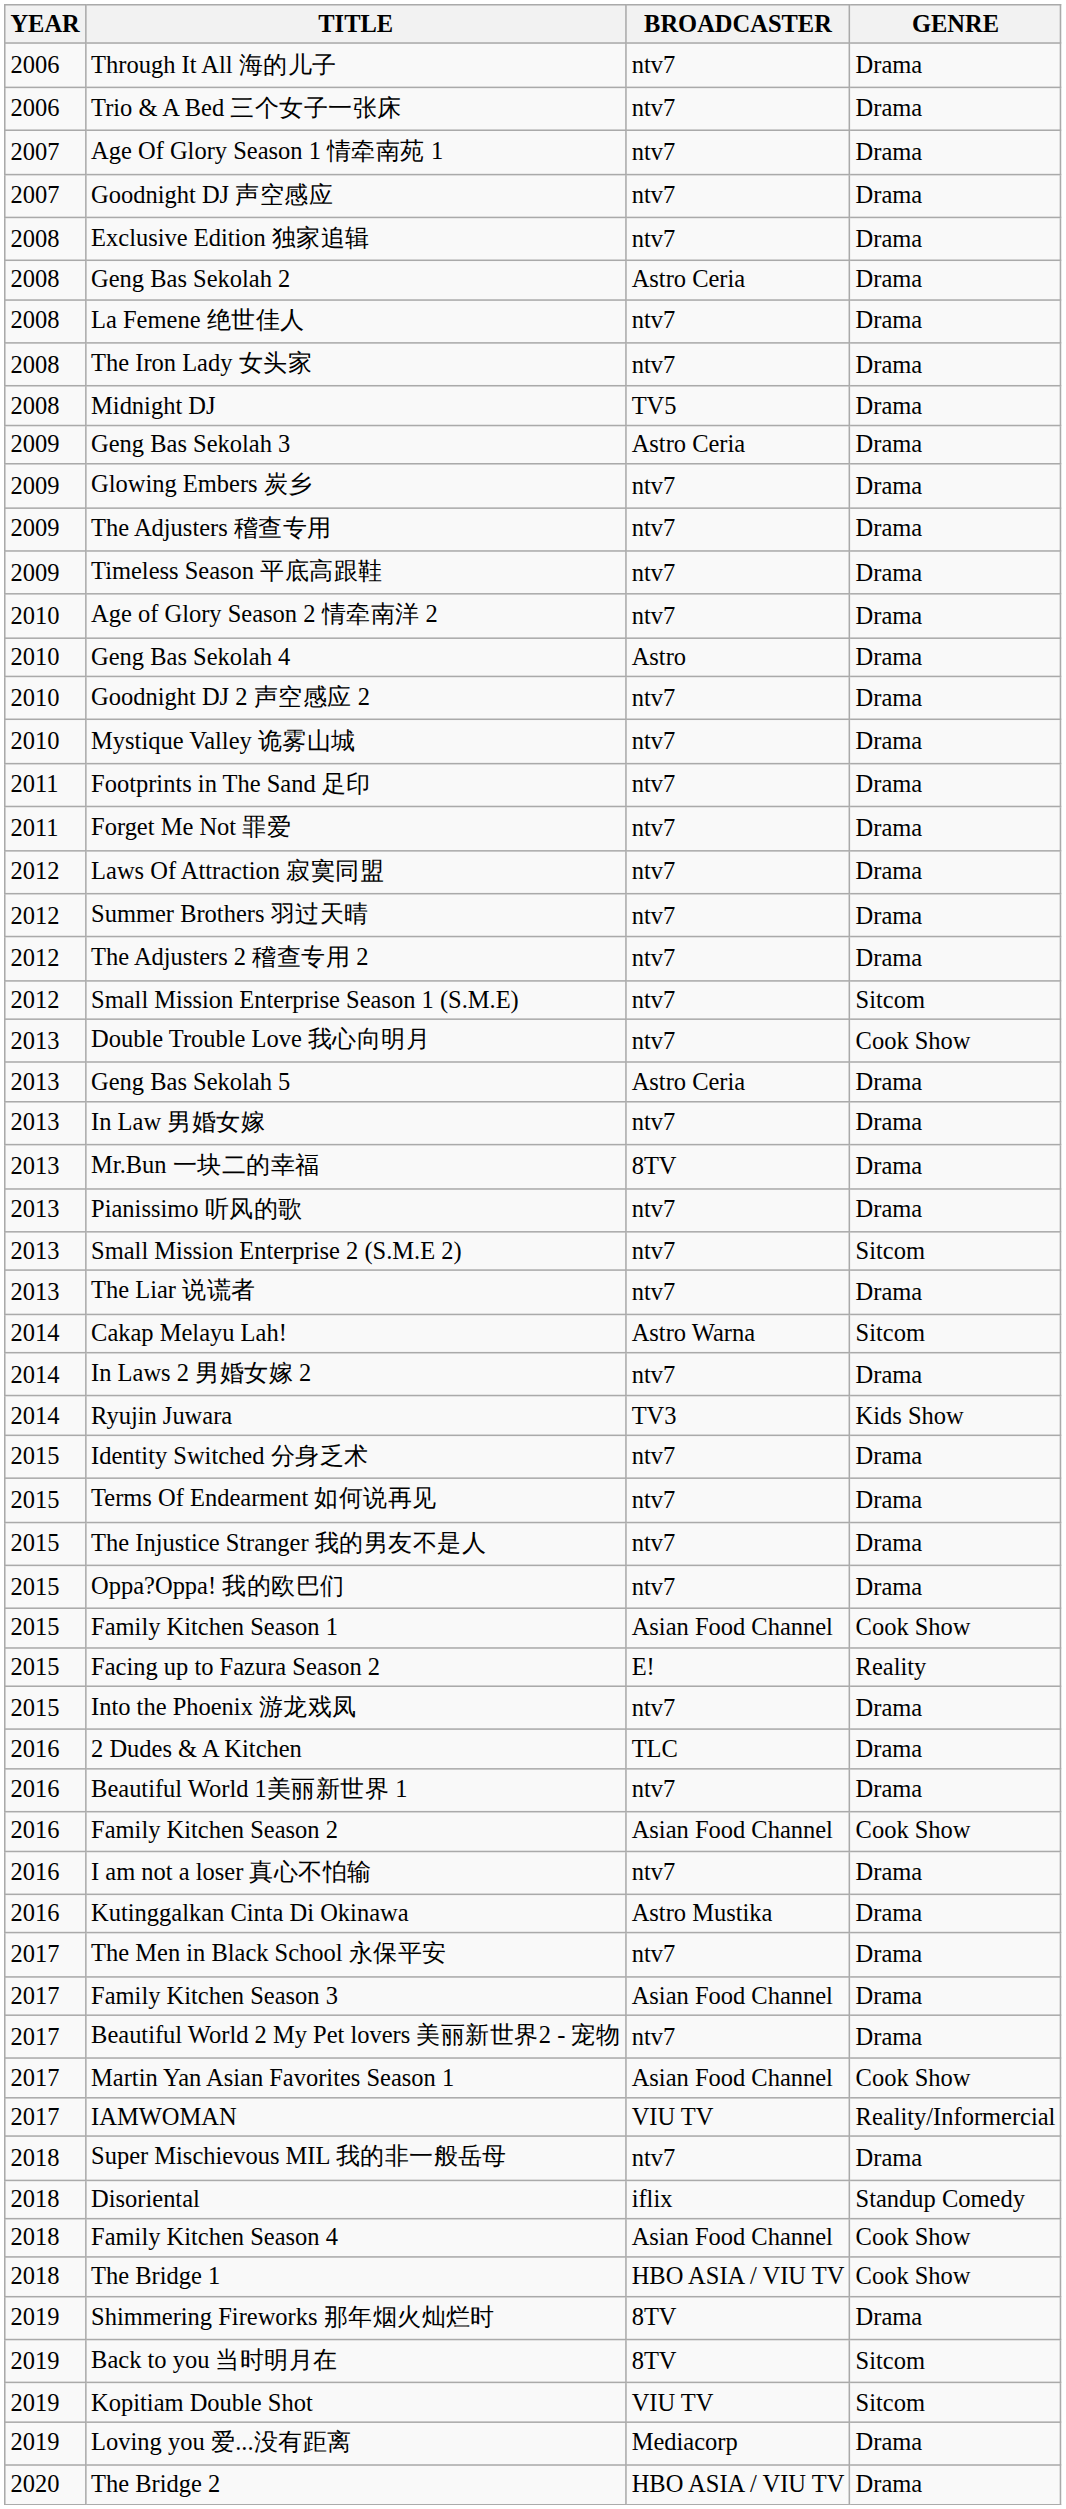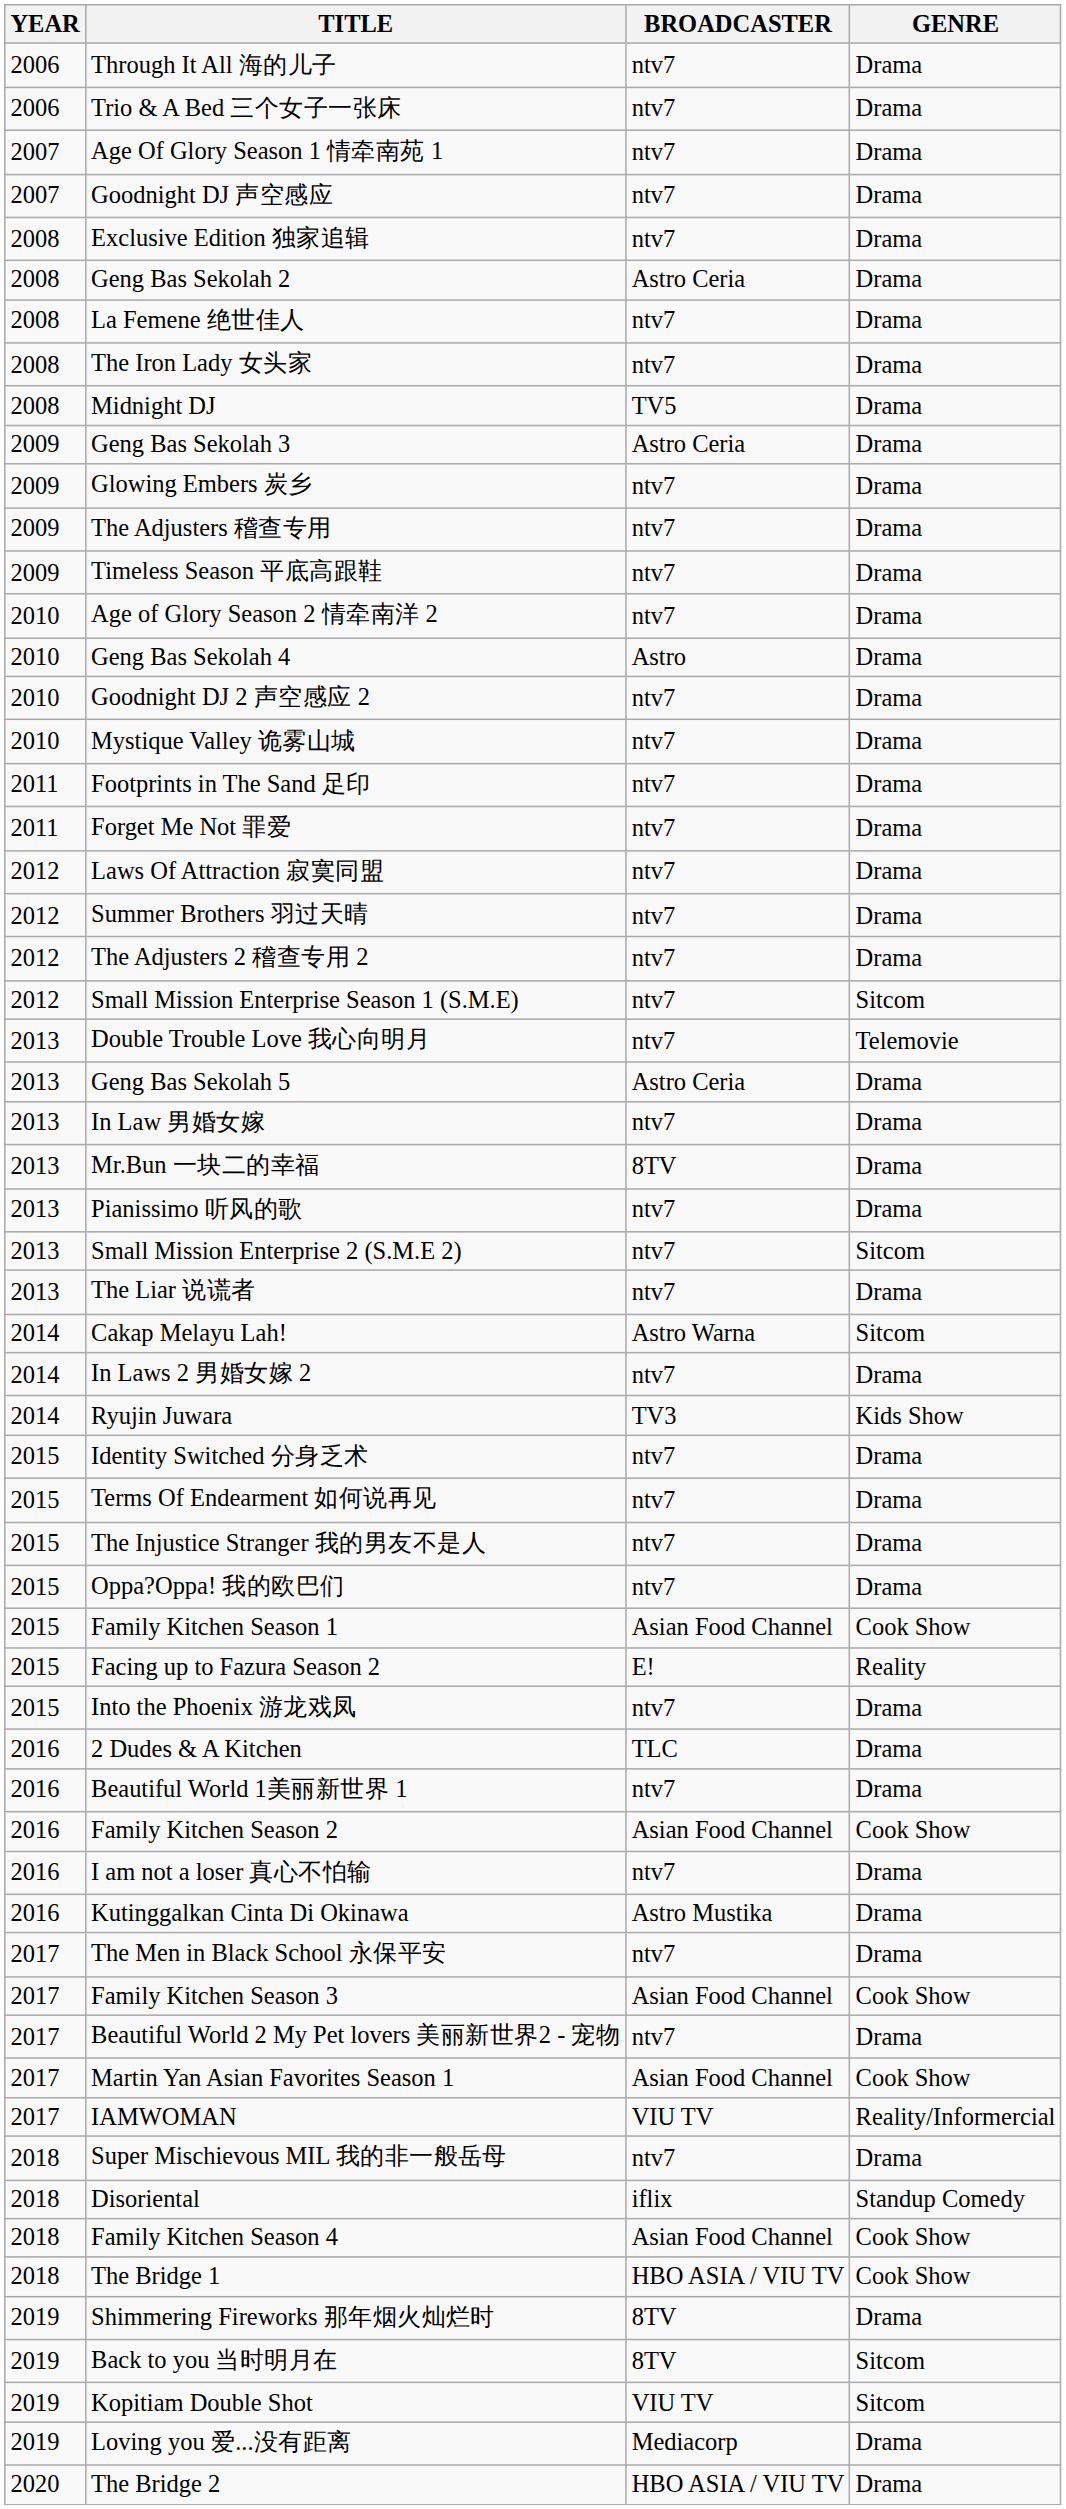Double Trouble Love 我心向明月 | GENRE: Cook Show -> Telemovie
Family Kitchen Season 3 | GENRE: Drama -> Cook Show
